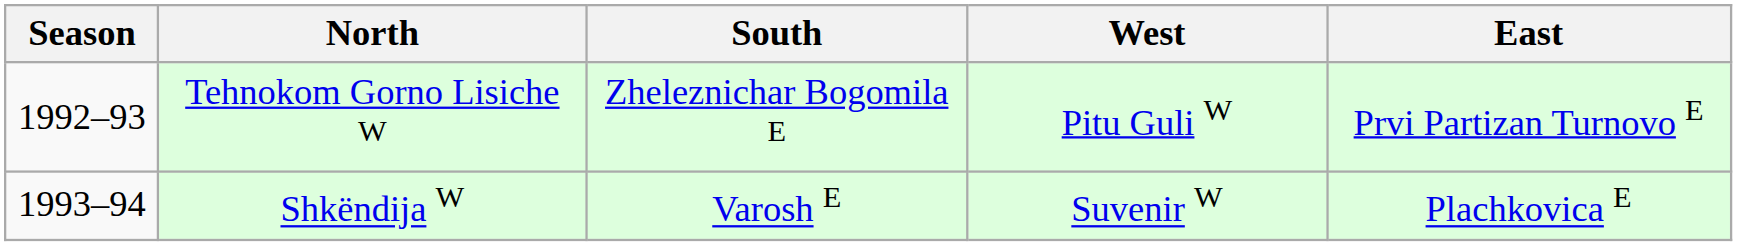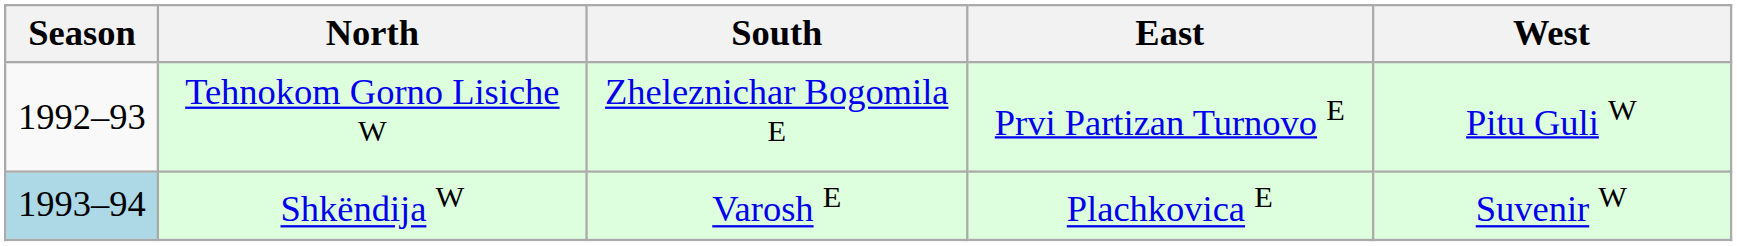columns swapped: East <-> West
Shkëndija W | Season: no background -> lightblue background
